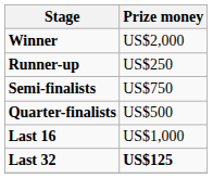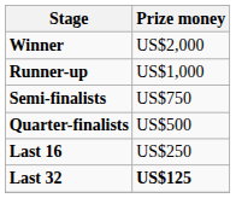Runner-up | Prize money: US$250 -> US$1,000
Last 16 | Prize money: US$1,000 -> US$250
